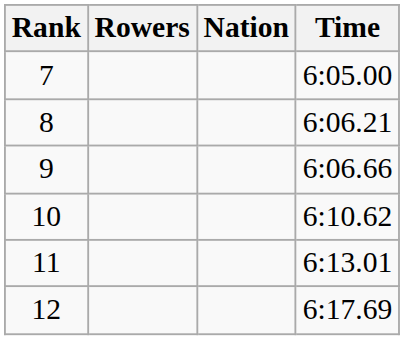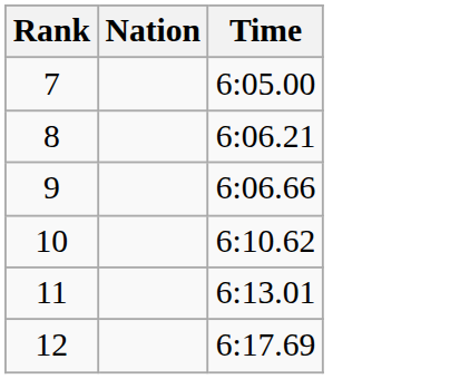- column: Rowers
